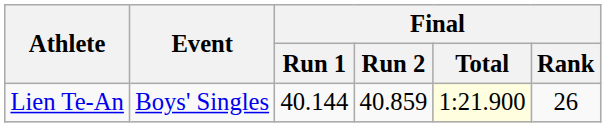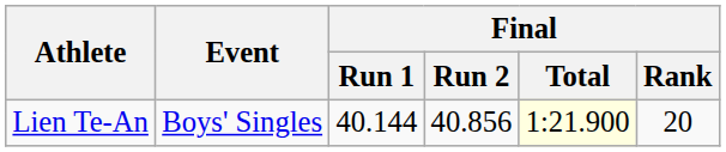Lien Te-An | Final / Run 2: 40.859 -> 40.856
Lien Te-An | Final / Rank: 26 -> 20
